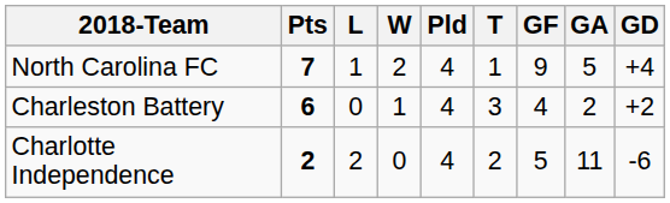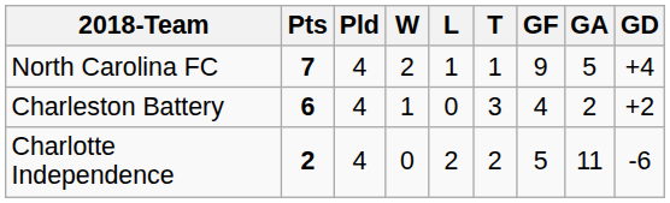columns swapped: Pld <-> L
